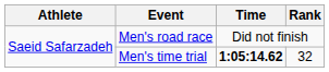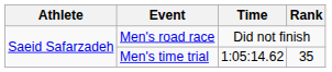Men's time trial | Time: bold -> normal
Men's time trial | Rank: 32 -> 35
